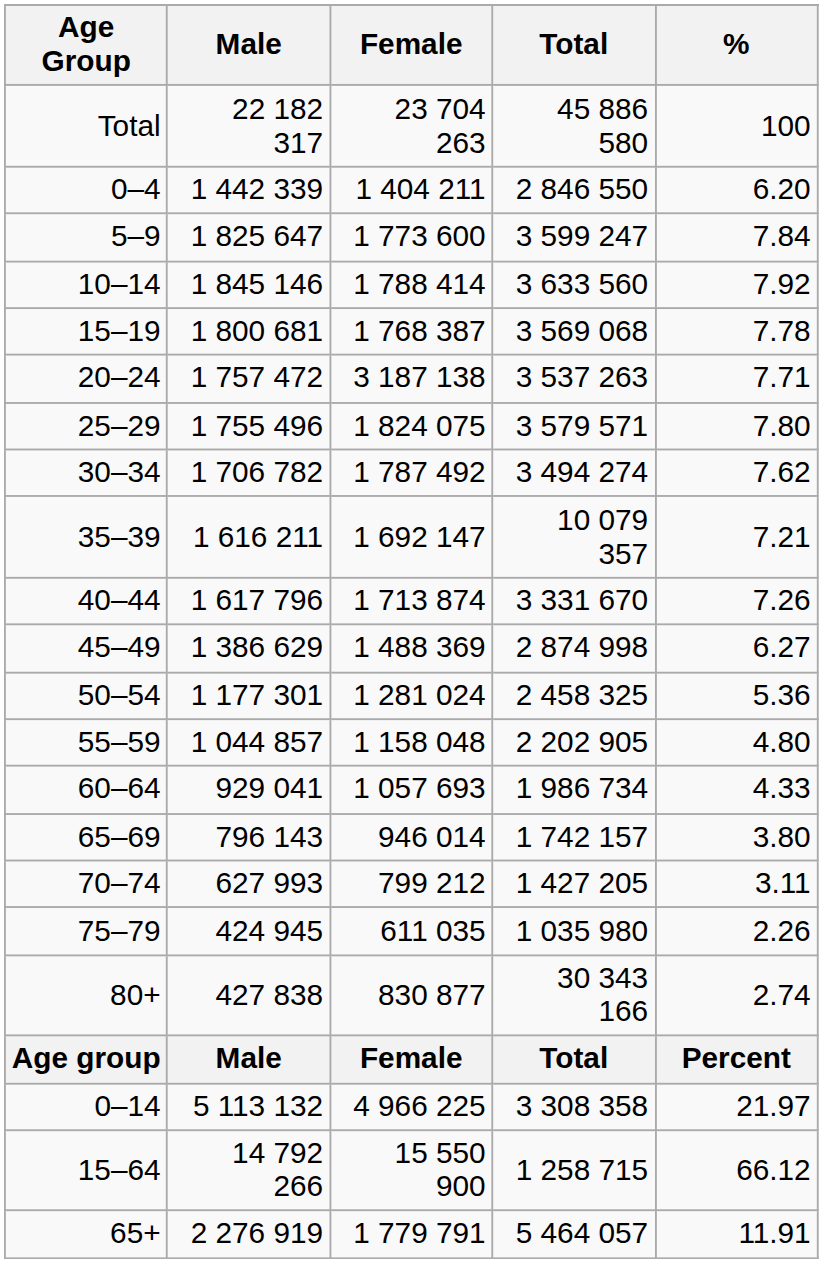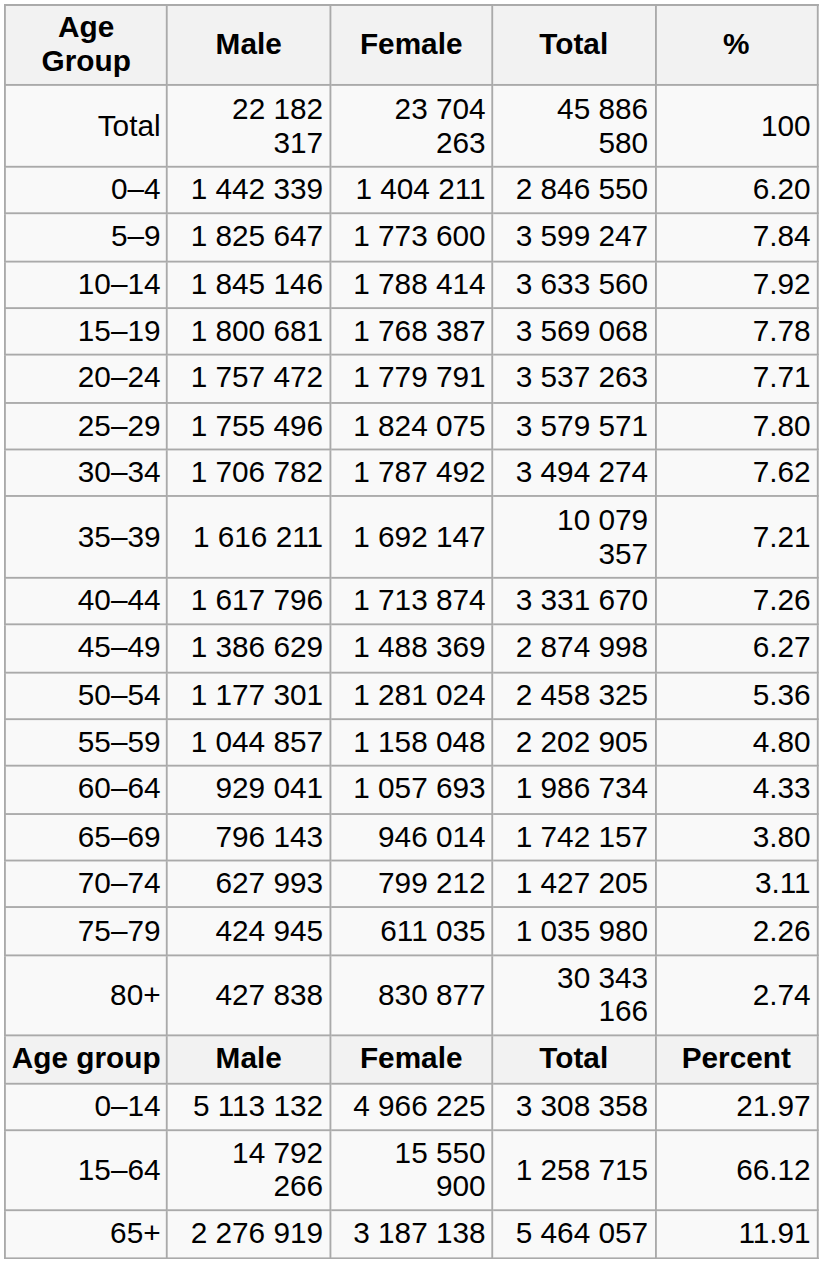20–24 | Female: 3 187 138 -> 1 779 791
65+ | Female: 1 779 791 -> 3 187 138
